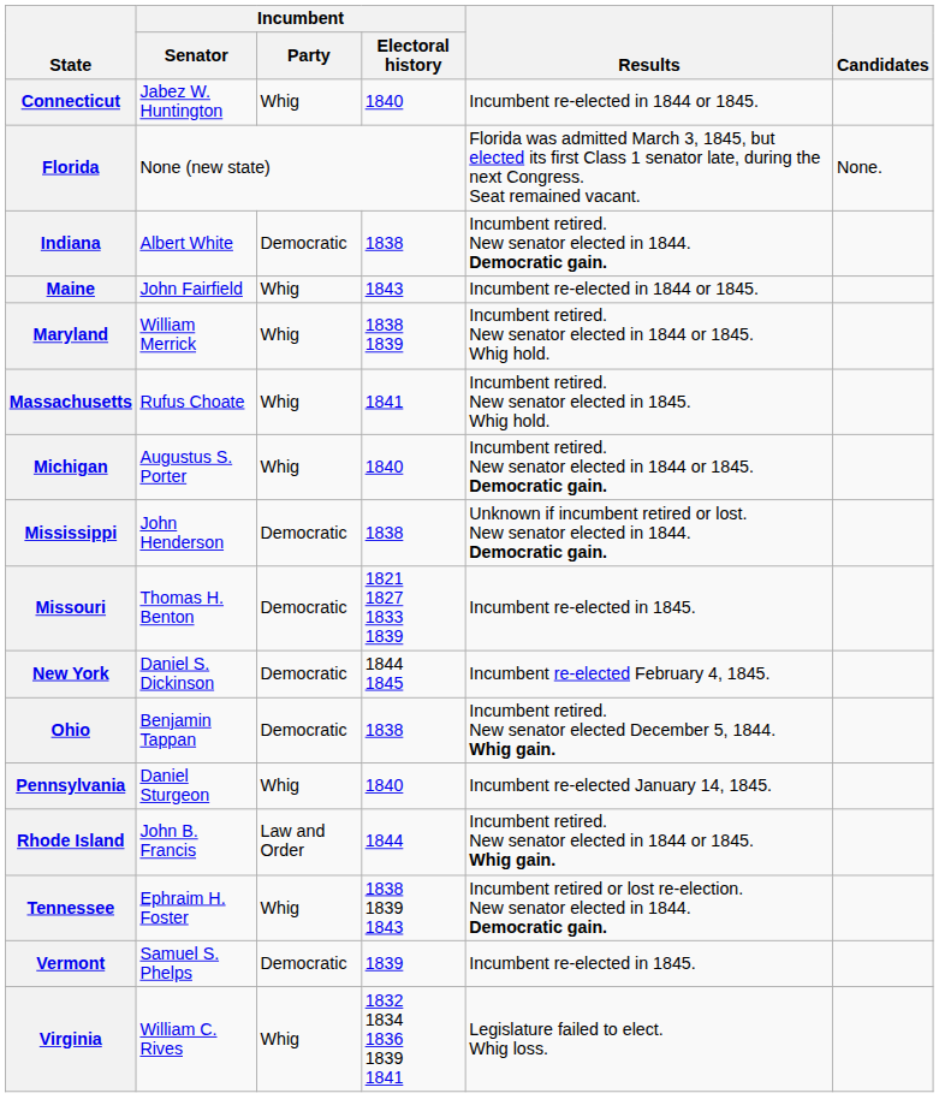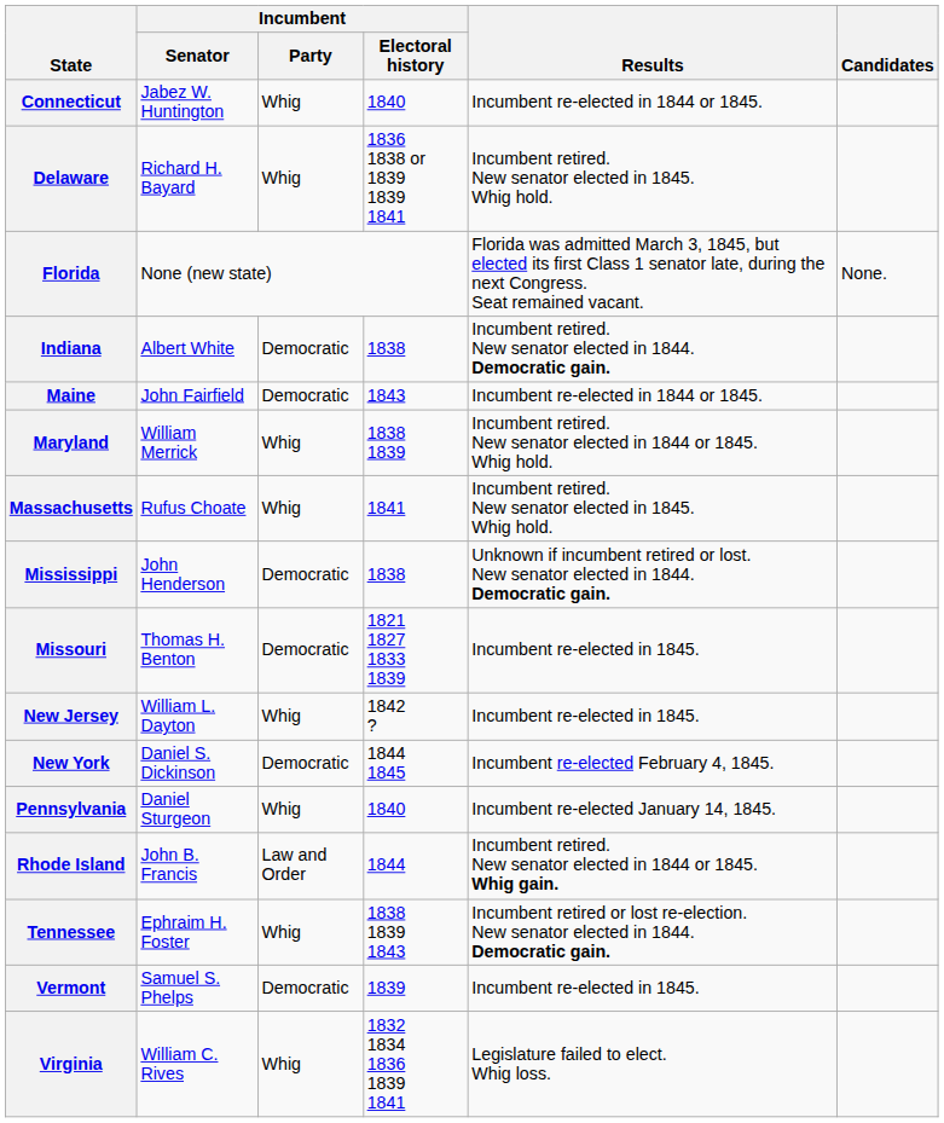+ row: Delaware | Richard H. Bayard | Whig | 1836 1838 or 1839 1839 1841 | Incumbent retired. New senator elected in 1845. Whig hold.
Maine | Incumbent / Party: Whig -> Democratic
- row: Michigan | Augustus S. Porter | Whig | 1840 | Incumbent retired. New senator elected in 1844 or 1845. Democratic gain.
+ row: New Jersey | William L. Dayton | Whig | 1842 ? | Incumbent re-elected in 1845.
- row: Ohio | Benjamin Tappan | Democratic | 1838 | Incumbent retired. New senator elected December 5, 1844. Whig gain.
